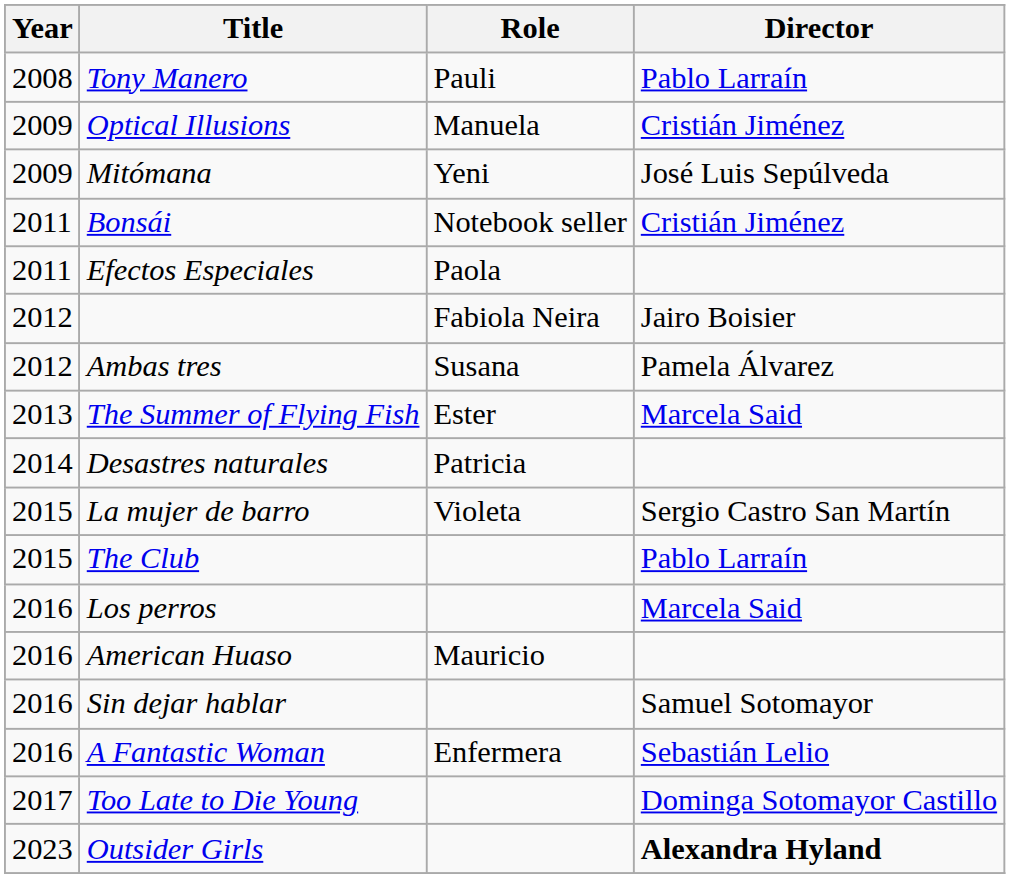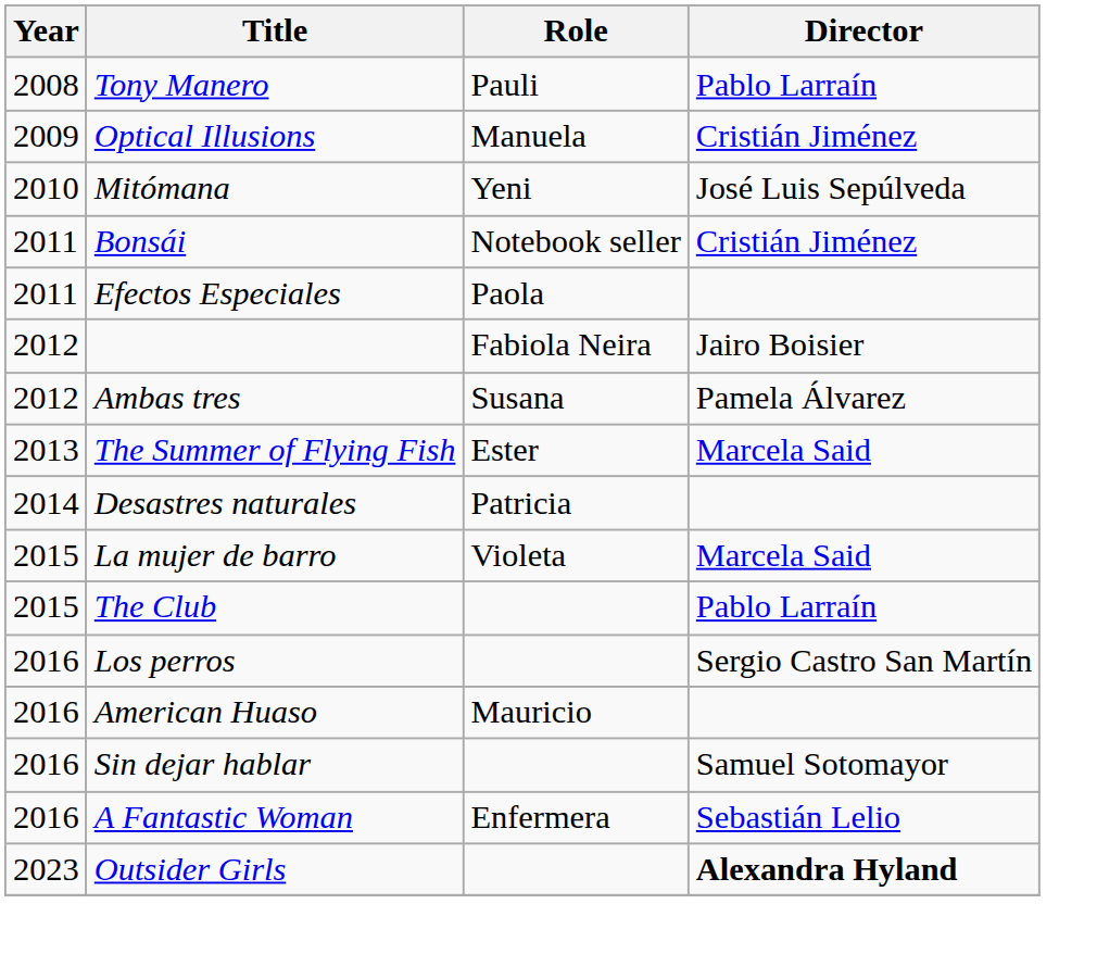Mitómana | Year: 2009 -> 2010
La mujer de barro | Director: Sergio Castro San Martín -> Marcela Said
Los perros | Director: Marcela Said -> Sergio Castro San Martín
- row: 2017 | Too Late to Die Young | Dominga Sotomayor Castillo
